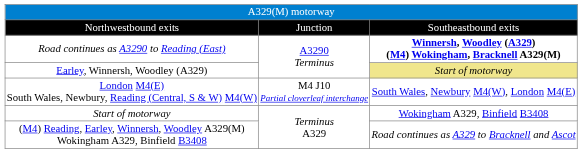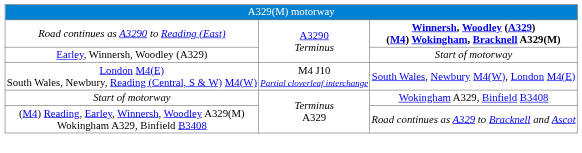- row: Northwestbound exits | Junction | Southeastbound exits
Earley, Winnersh, Woodley (A329) | column 3: khaki background -> no background
